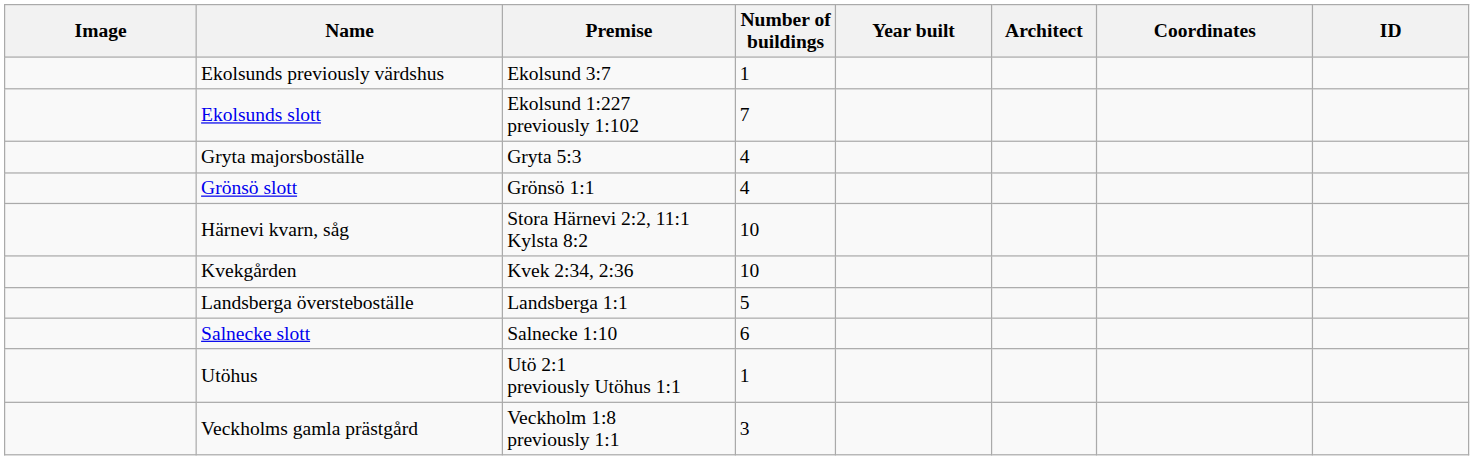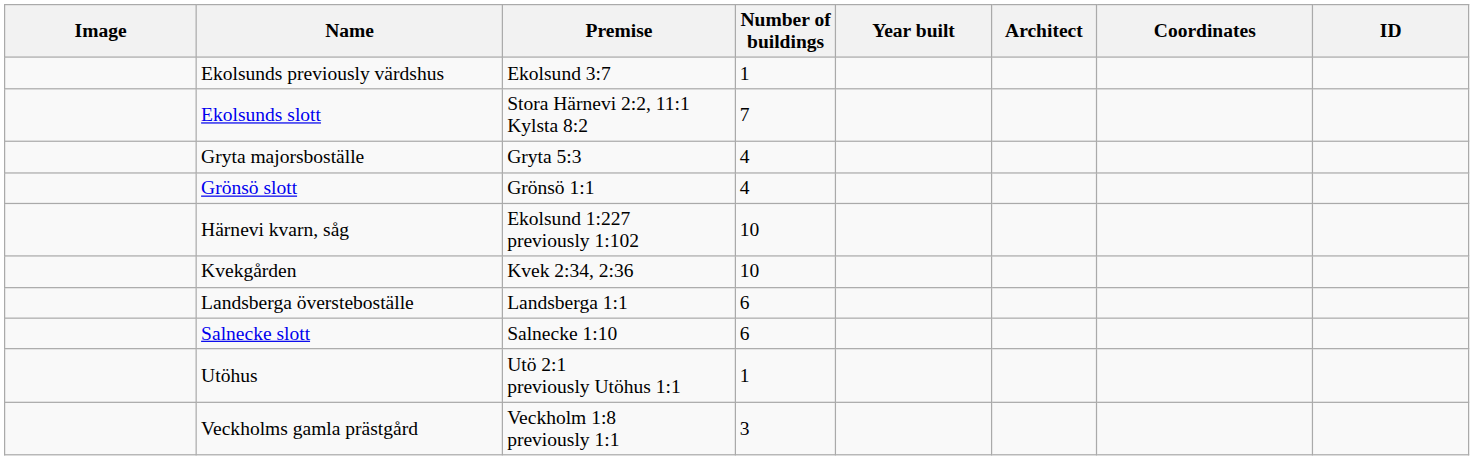Ekolsunds slott | Premise: Ekolsund 1:227 previously 1:102 -> Stora Härnevi 2:2, 11:1 Kylsta 8:2
Härnevi kvarn, såg | Premise: Stora Härnevi 2:2, 11:1 Kylsta 8:2 -> Ekolsund 1:227 previously 1:102
Landsberga översteboställe | Number of buildings: 5 -> 6
